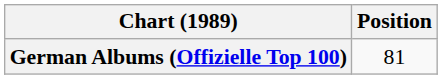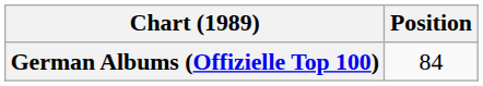German Albums (Offizielle Top 100) | Position: 81 -> 84
